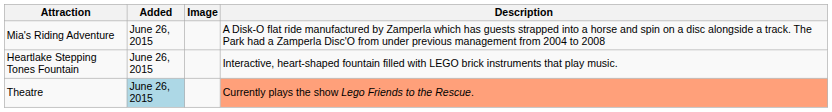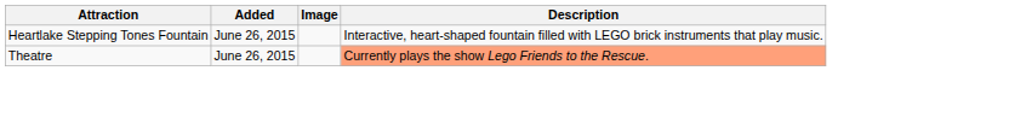- row: Mia's Riding Adventure | June 26, 2015 | A Disk-O flat ride manufactured by Zamperla which has guests strapped into a horse and spin on a disc alongside a track. The Park had a Zamperla Disc'O from under previous management from 2004 to 2008
Theatre | Added: lightblue background -> no background
